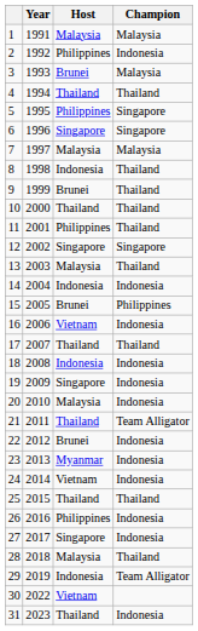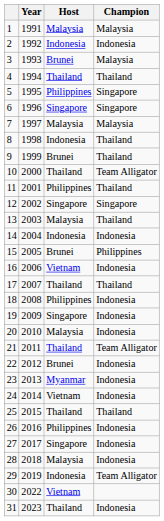2 | Host: Philippines -> Indonesia
10 | Champion: Thailand -> Team Alligator
18 | Host: Indonesia -> Philippines
28 | Champion: Thailand -> Indonesia
